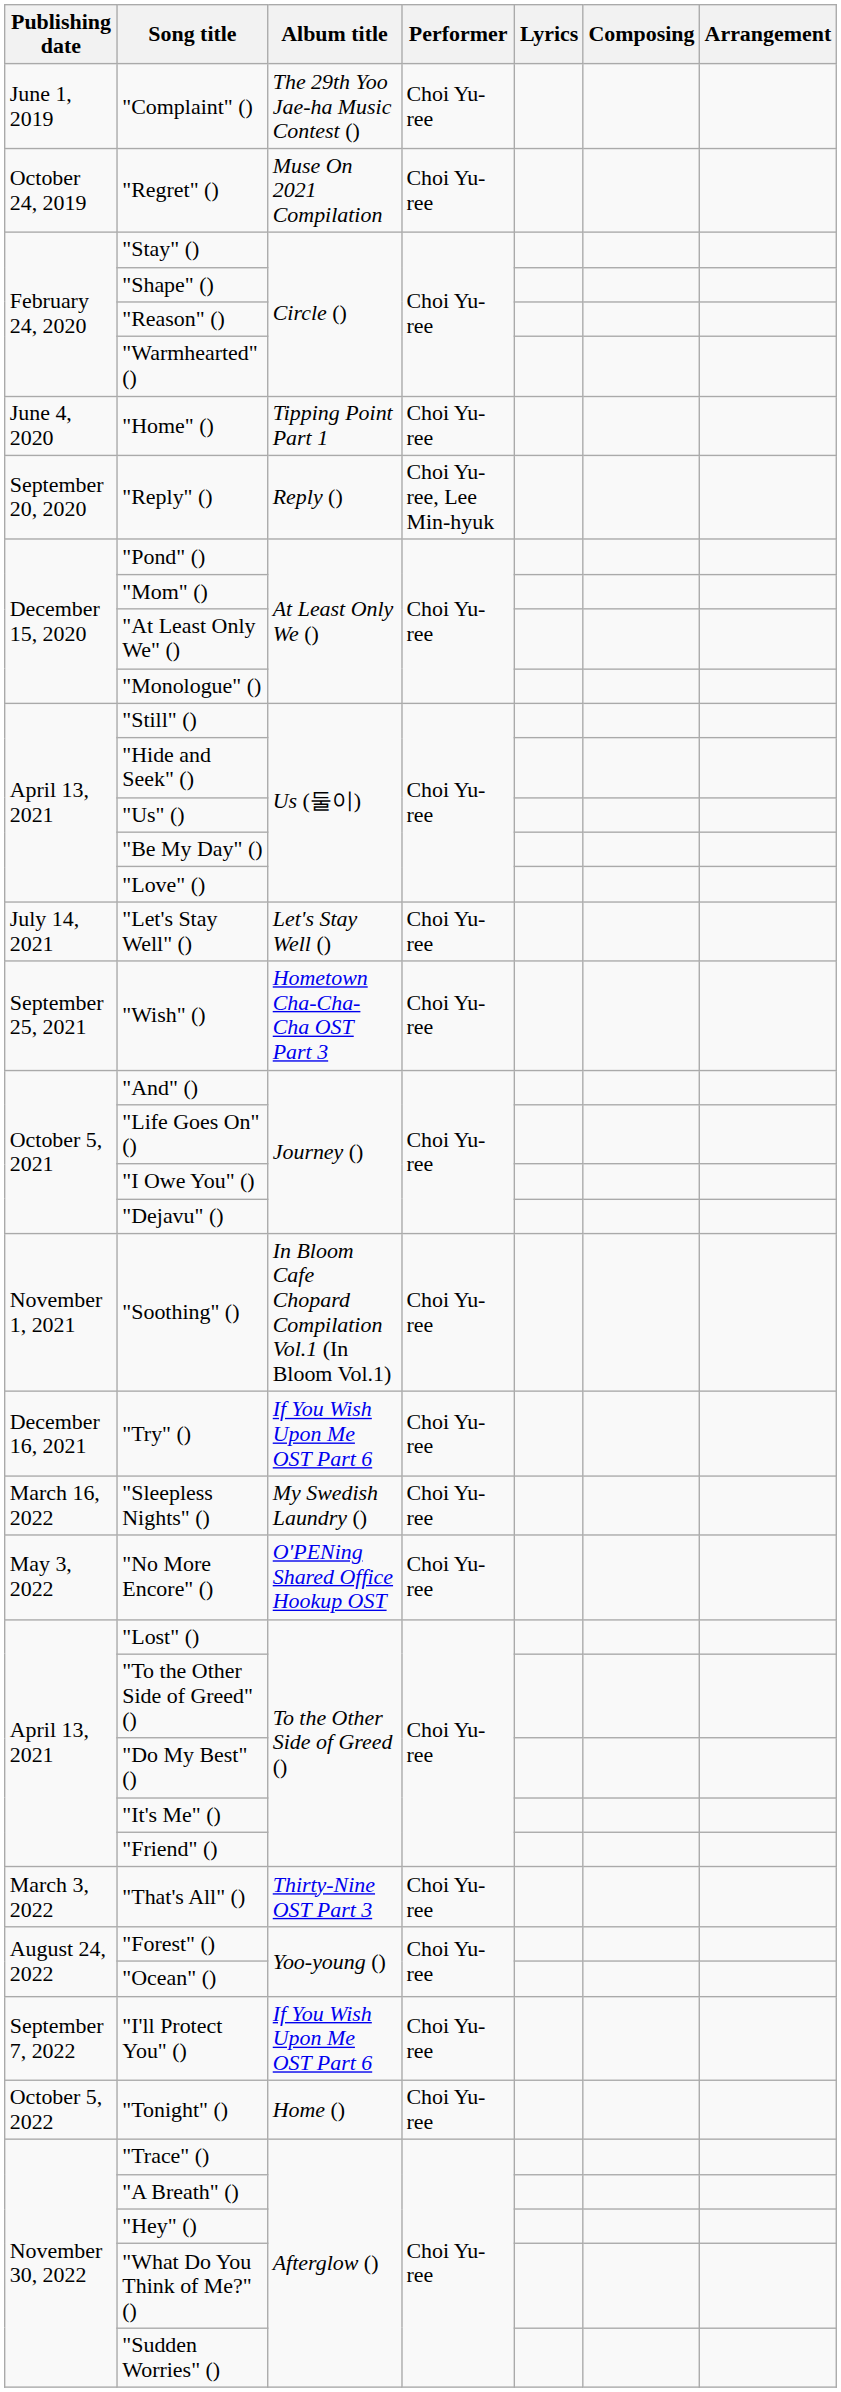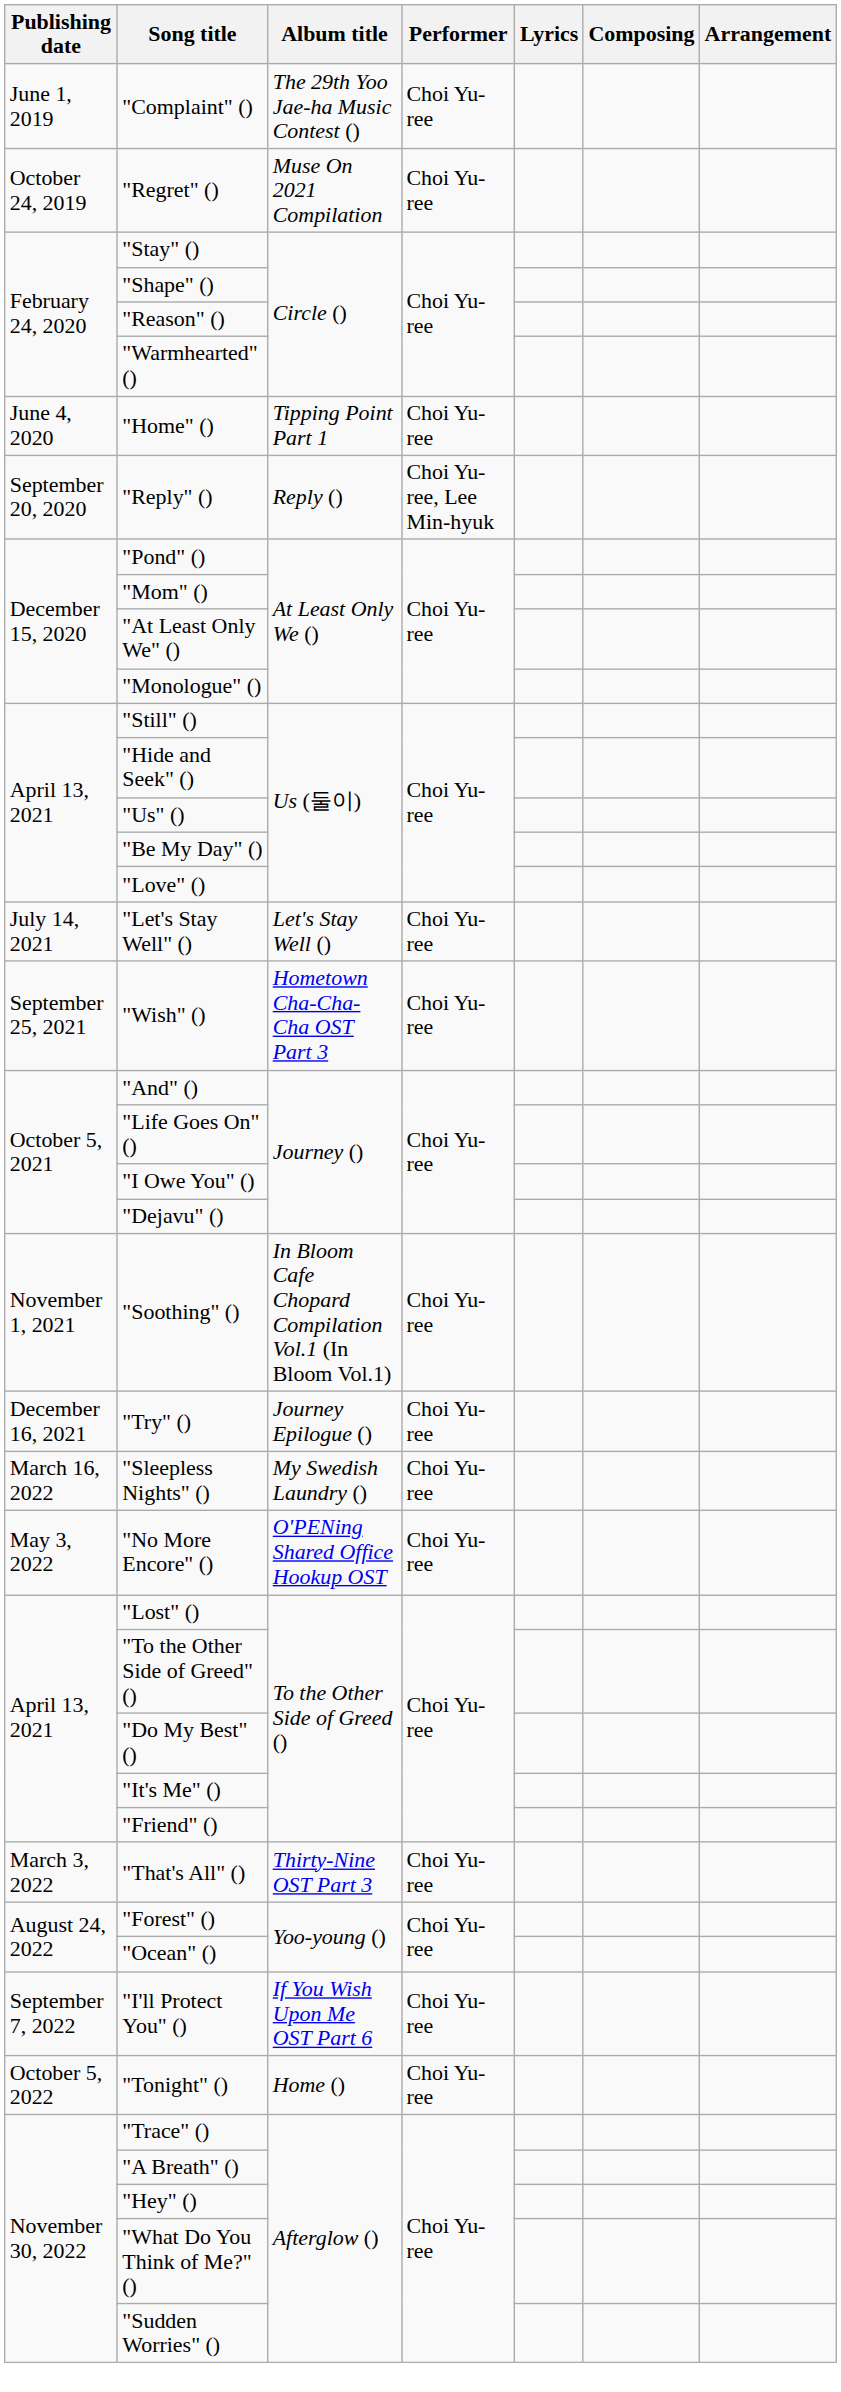"Try" () | Album title: If You Wish Upon Me OST Part 6 -> Journey Epilogue ()
